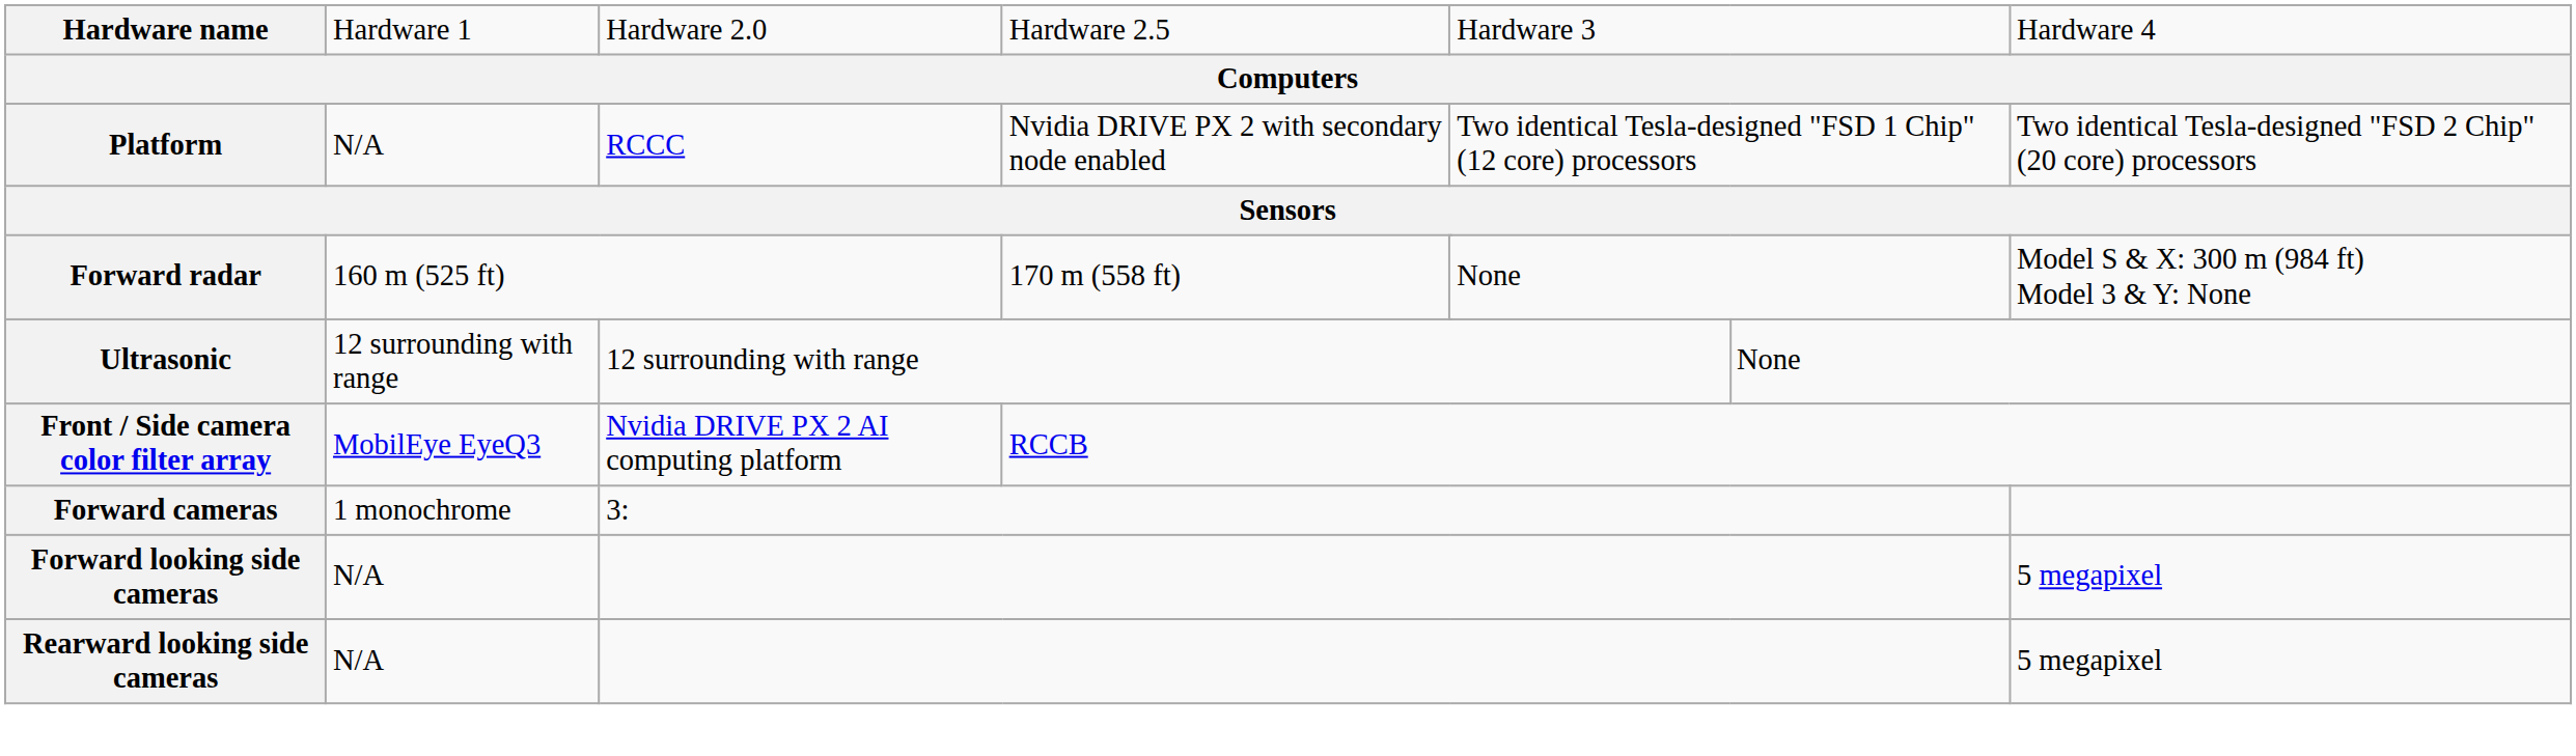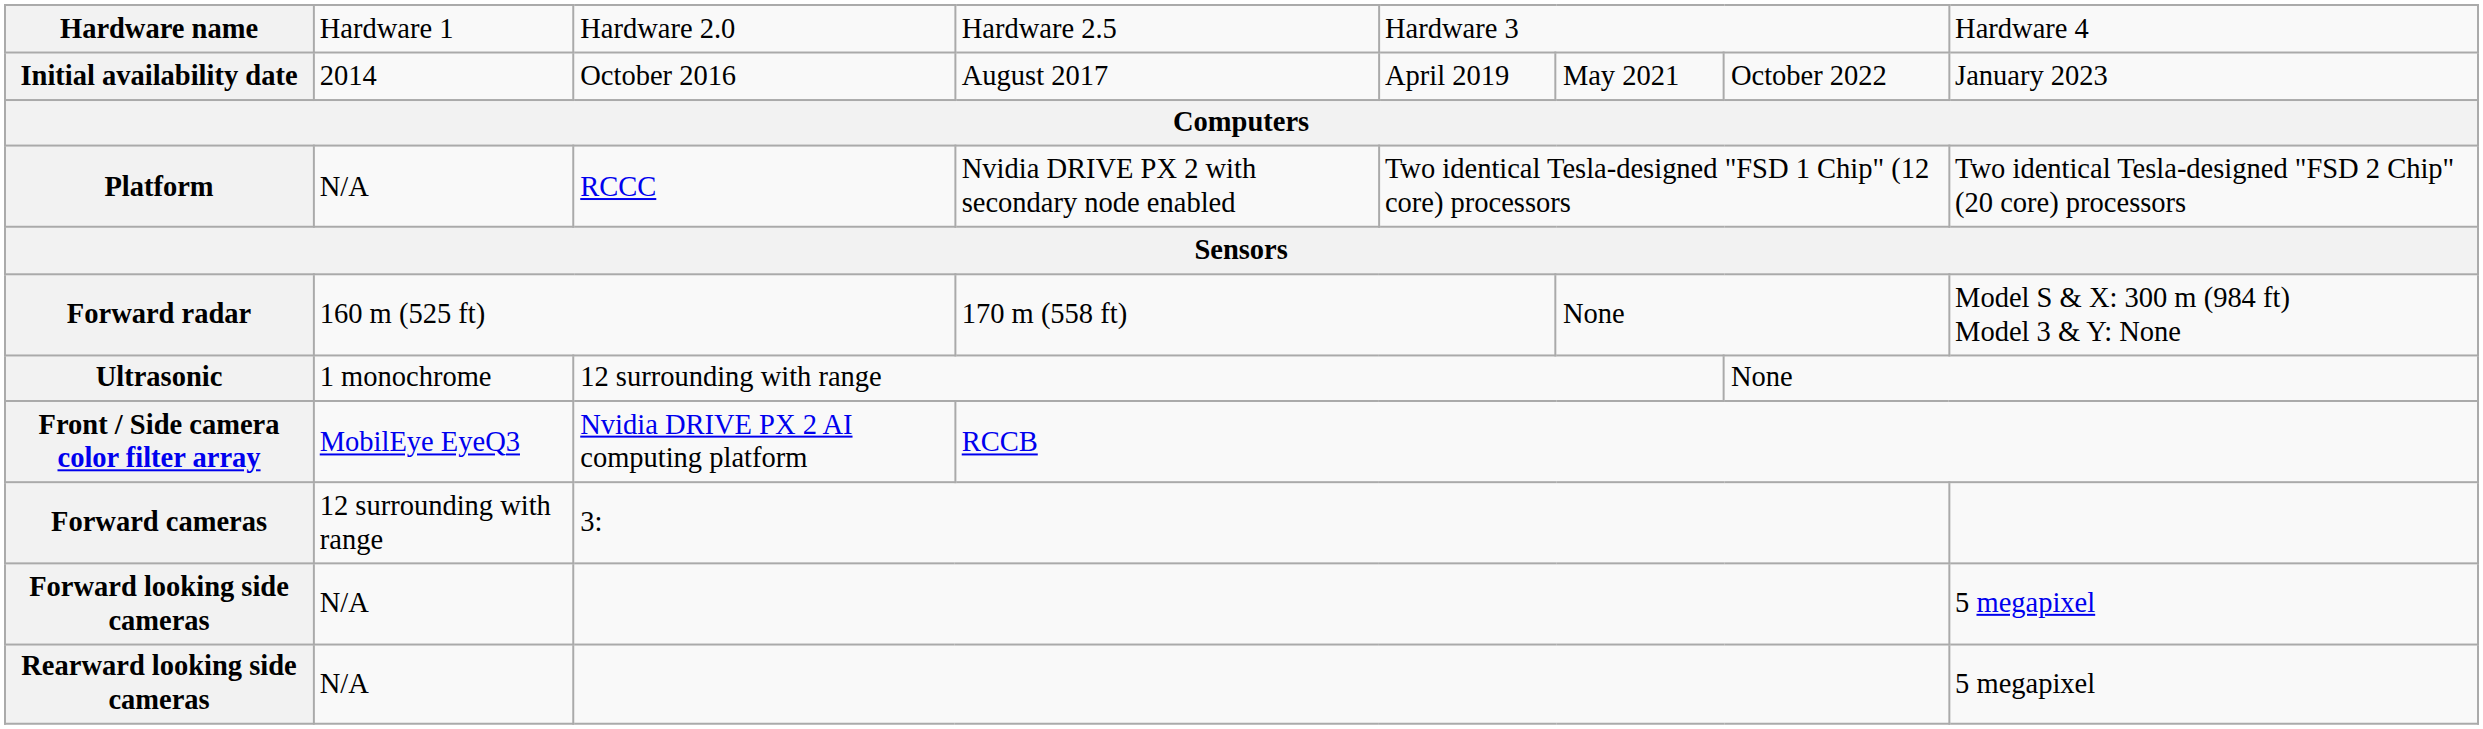+ row: Initial availability date | 2014 | October 2016 | August 2017 | April 2019 | May 2021 | October 2022 | January 2023
Ultrasonic | column 2: 12 surrounding with range -> 1 monochrome
Forward cameras | column 2: 1 monochrome -> 12 surrounding with range
